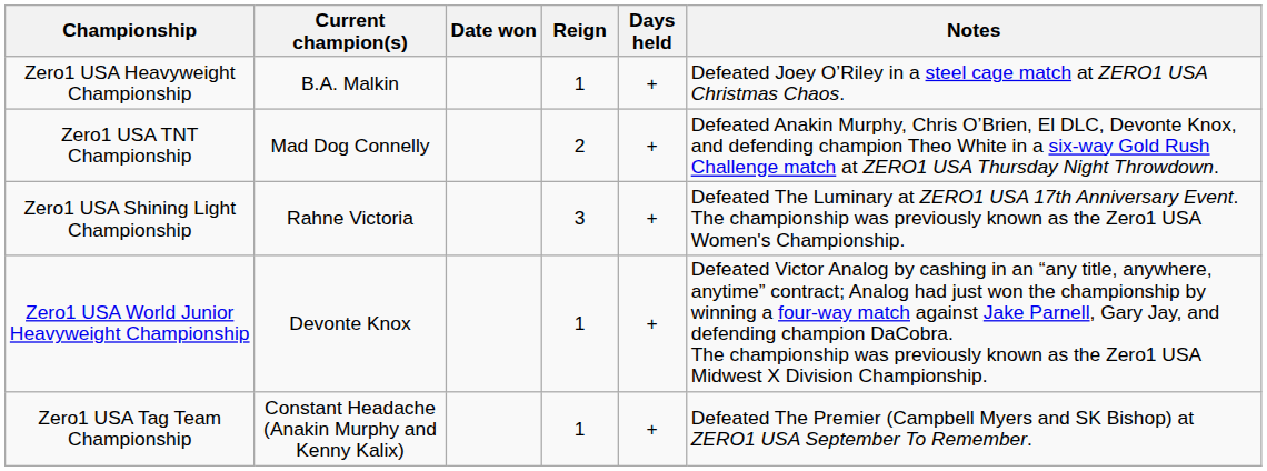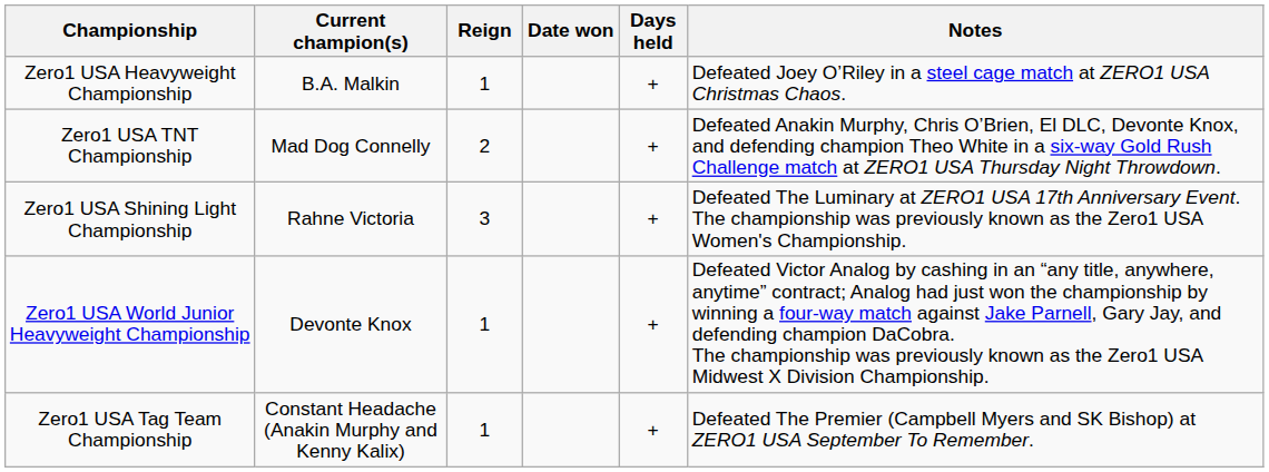columns swapped: Reign <-> Date won
